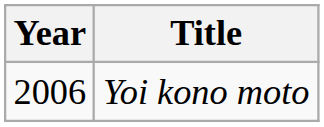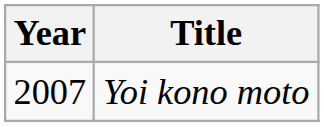Yoi kono moto | Year: 2006 -> 2007
